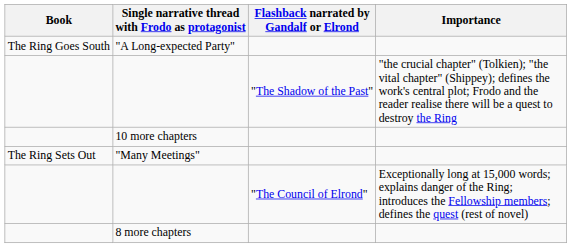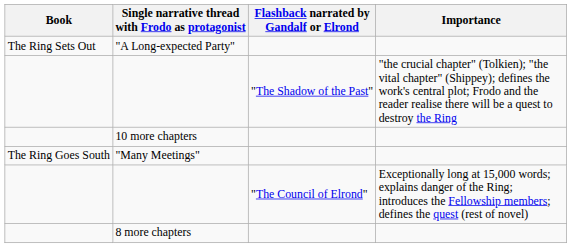"A Long-expected Party" | Book: The Ring Goes South -> The Ring Sets Out
"Many Meetings" | Book: The Ring Sets Out -> The Ring Goes South
